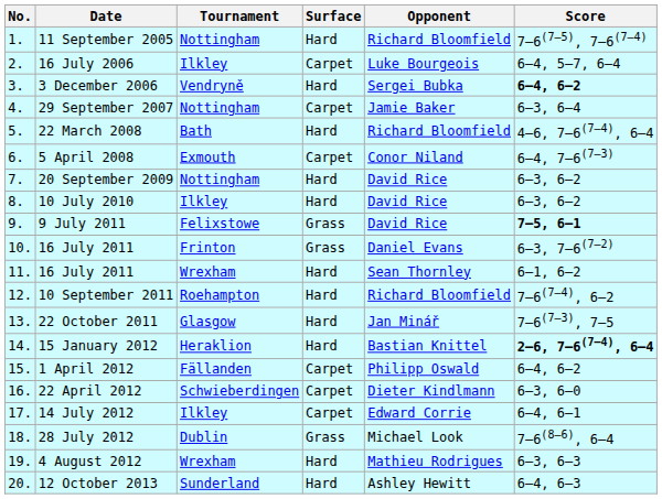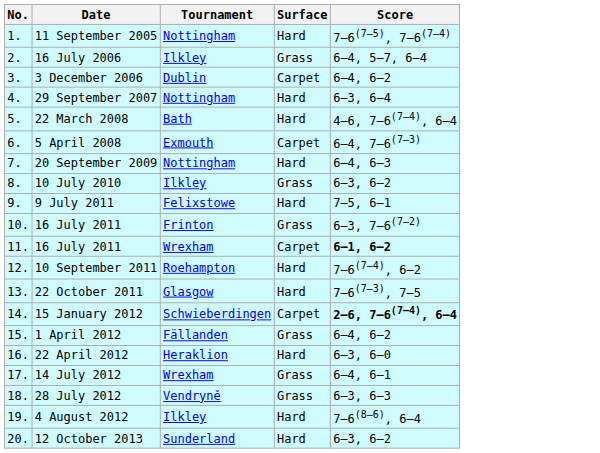- column: Opponent | Richard Bloomfield | Luke Bourgeois | Sergei Bubka | Jamie Baker | Richard Bloomfield | Conor Niland | David Rice | David Rice | David Rice | Daniel Evans | Sean Thornley | Richard Bloomfield | Jan Minář | Bastian Knittel | Philipp Oswald | Dieter Kindlmann | Edward Corrie | Michael Look | Mathieu Rodrigues | Ashley Hewitt
16 July 2006 | Surface: Carpet -> Grass
3 December 2006 | Tournament: Vendryně -> Dublin
3 December 2006 | Surface: Hard -> Carpet
3 December 2006 | Score: bold -> normal
29 September 2007 | Surface: Carpet -> Hard
20 September 2009 | Score: 6–3, 6–2 -> 6–4, 6–3
10 July 2010 | Surface: Hard -> Grass
9 July 2011 | Surface: Grass -> Hard
9 July 2011 | Score: bold -> normal
11. / 16 July 2011 | Surface: Hard -> Carpet
11. / 16 July 2011 | Score: normal -> bold
15 January 2012 | Tournament: Heraklion -> Schwieberdingen
15 January 2012 | Surface: Hard -> Carpet
1 April 2012 | Surface: Carpet -> Grass
22 April 2012 | Tournament: Schwieberdingen -> Heraklion
22 April 2012 | Surface: Carpet -> Hard
14 July 2012 | Tournament: Ilkley -> Wrexham
14 July 2012 | Surface: Carpet -> Grass
28 July 2012 | Tournament: Dublin -> Vendryně
28 July 2012 | Score: 7–6(8–6), 6–4 -> 6–3, 6–3
4 August 2012 | Tournament: Wrexham -> Ilkley
4 August 2012 | Score: 6–3, 6–3 -> 7–6(8–6), 6–4
12 October 2013 | Score: 6–4, 6–3 -> 6–3, 6–2
